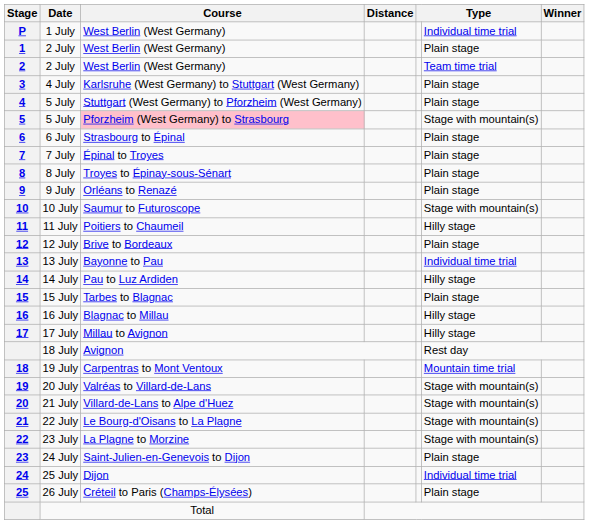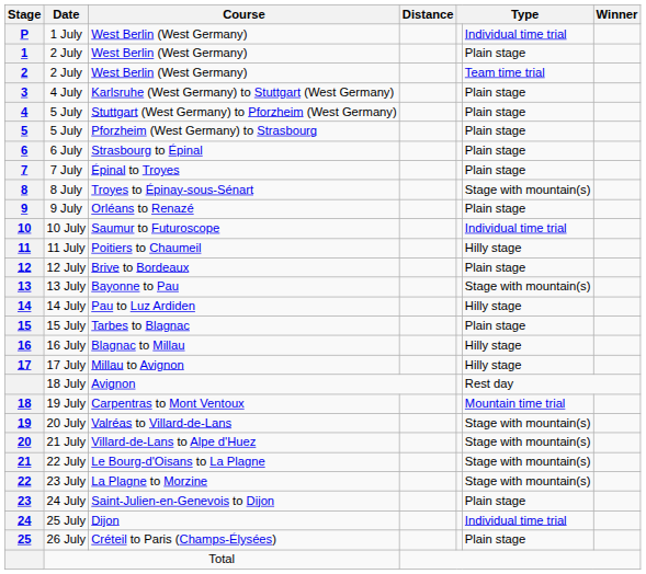5 / 5 July | Course: pink background -> no background
5 / 5 July | column 6: Stage with mountain(s) -> Plain stage
8 July | column 6: Plain stage -> Stage with mountain(s)
10 July | column 6: Stage with mountain(s) -> Individual time trial
13 July | column 6: Individual time trial -> Stage with mountain(s)
